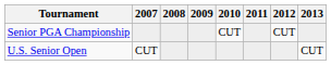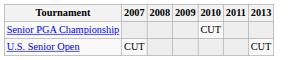- column: 2012 | CUT
